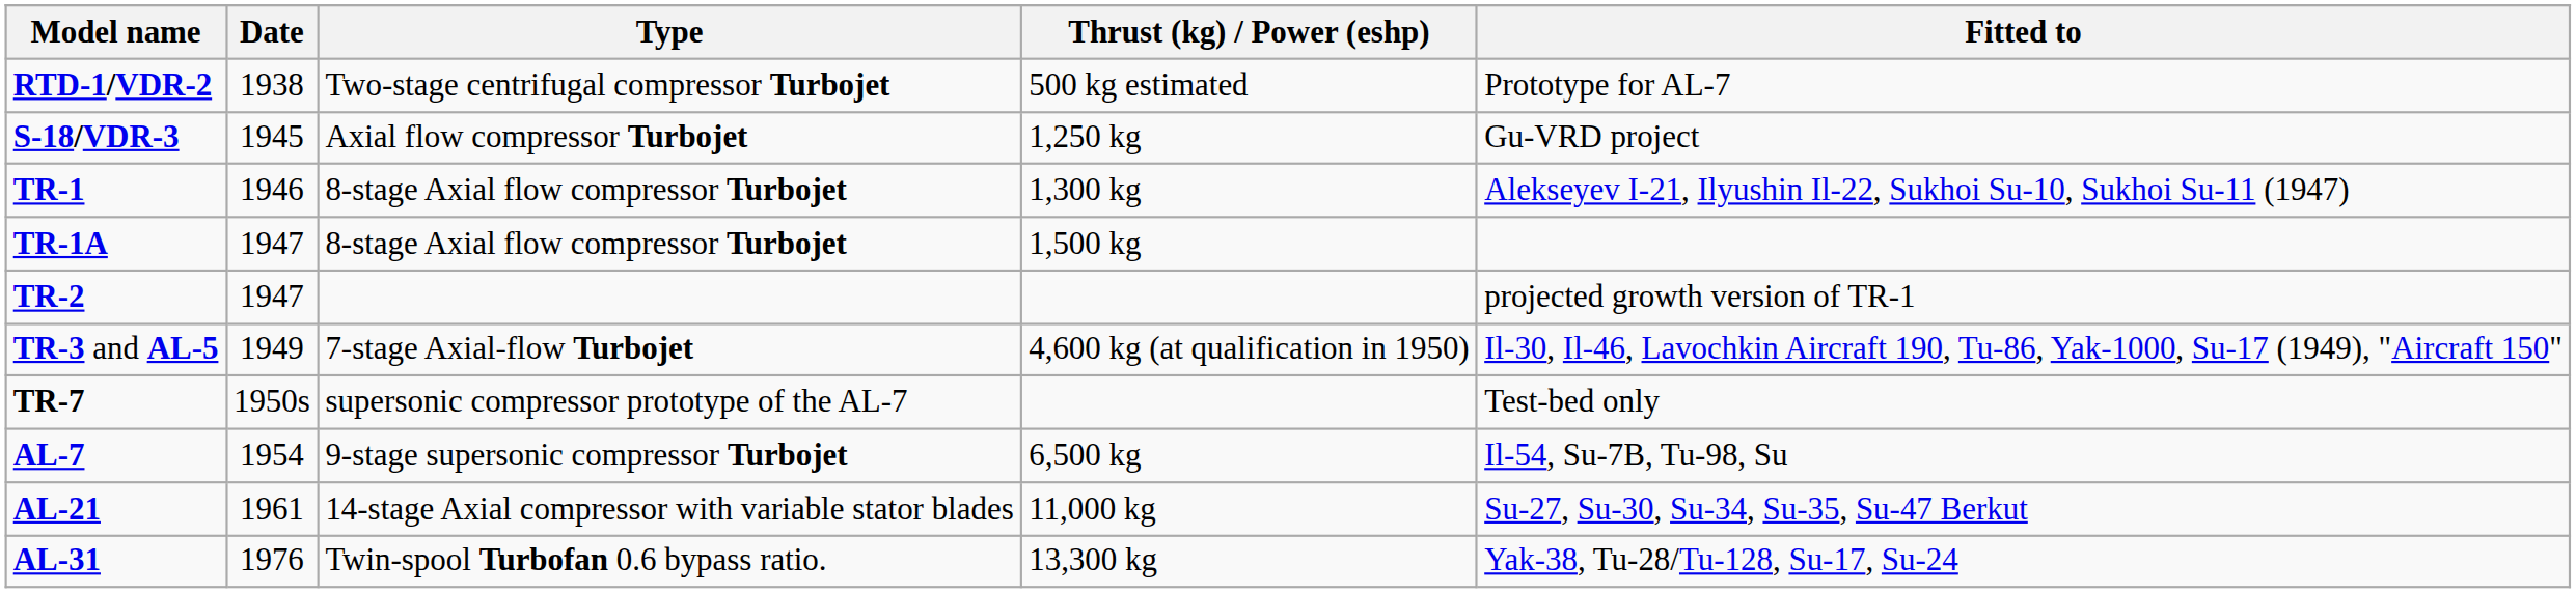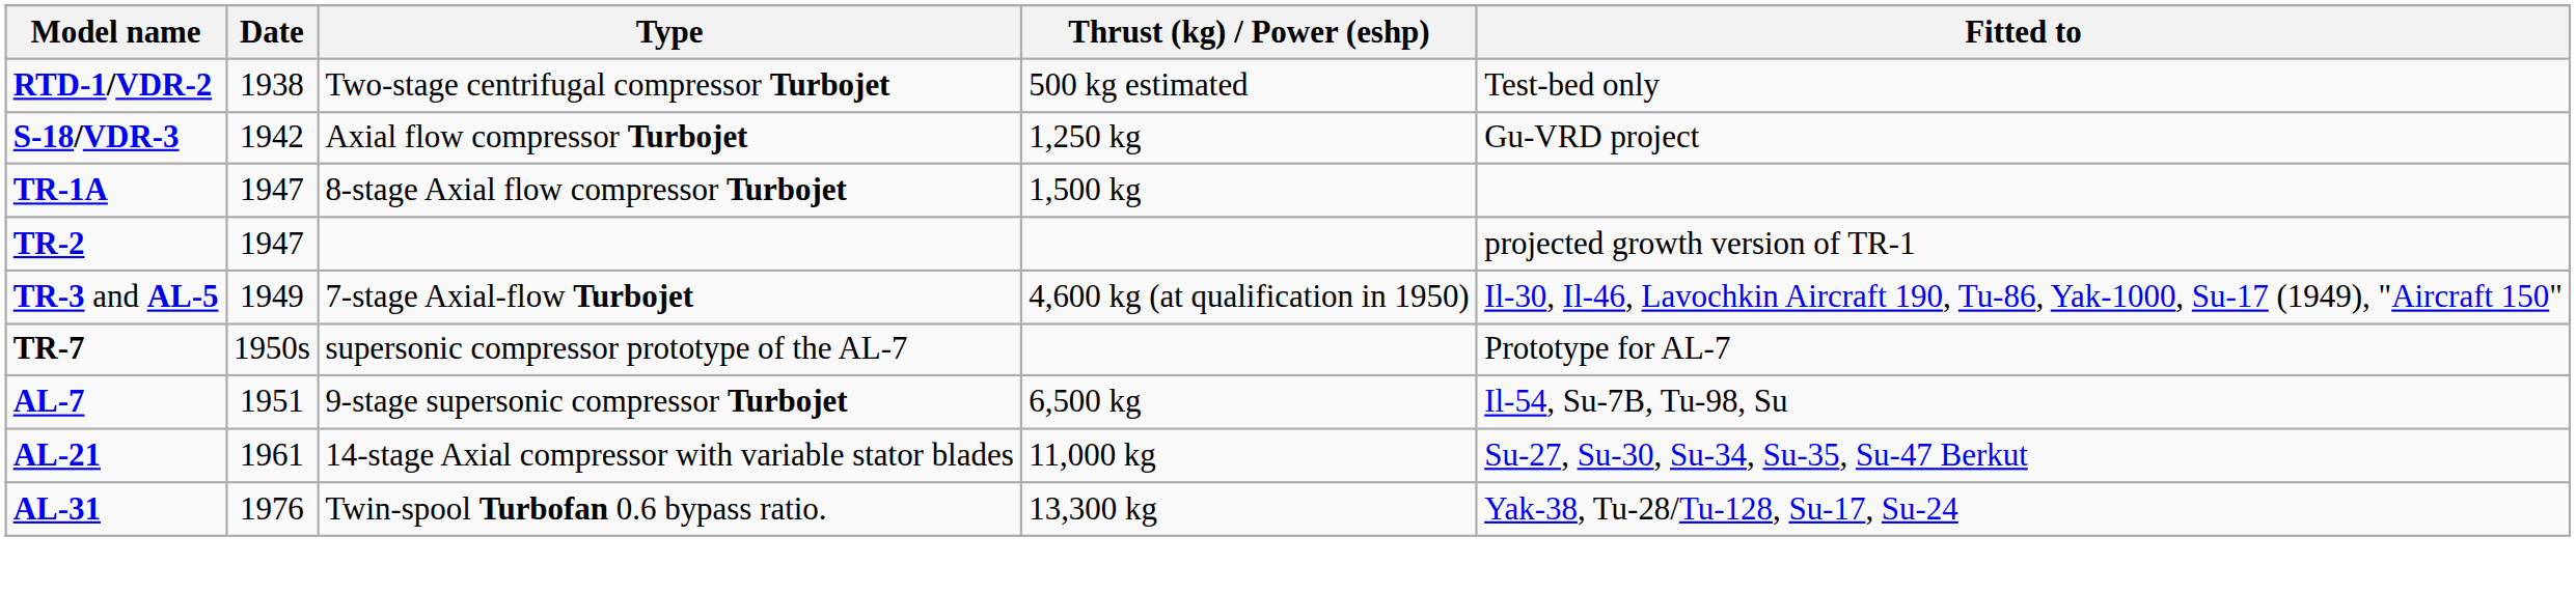RTD-1/VDR-2 | Fitted to: Prototype for AL-7 -> Test-bed only
S-18/VDR-3 | Date: 1945 -> 1942
- row: TR-1 | 1946 | 8-stage Axial flow compressor Turbojet | 1,300 kg | Alekseyev I-21, Ilyushin Il-22, Sukhoi Su-10, Sukhoi Su-11 (1947)
TR-7 | Fitted to: Test-bed only -> Prototype for AL-7
AL-7 | Date: 1954 -> 1951
